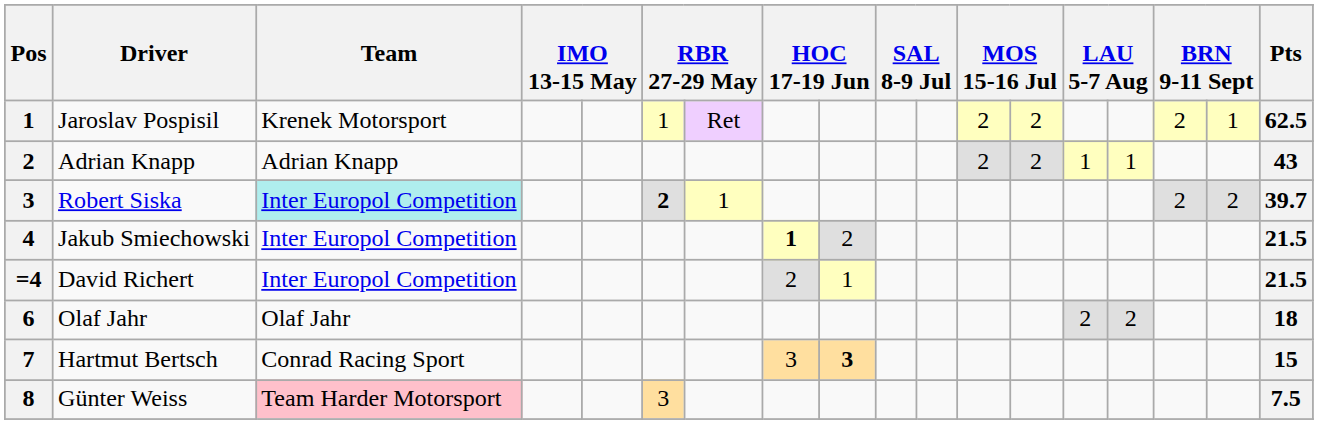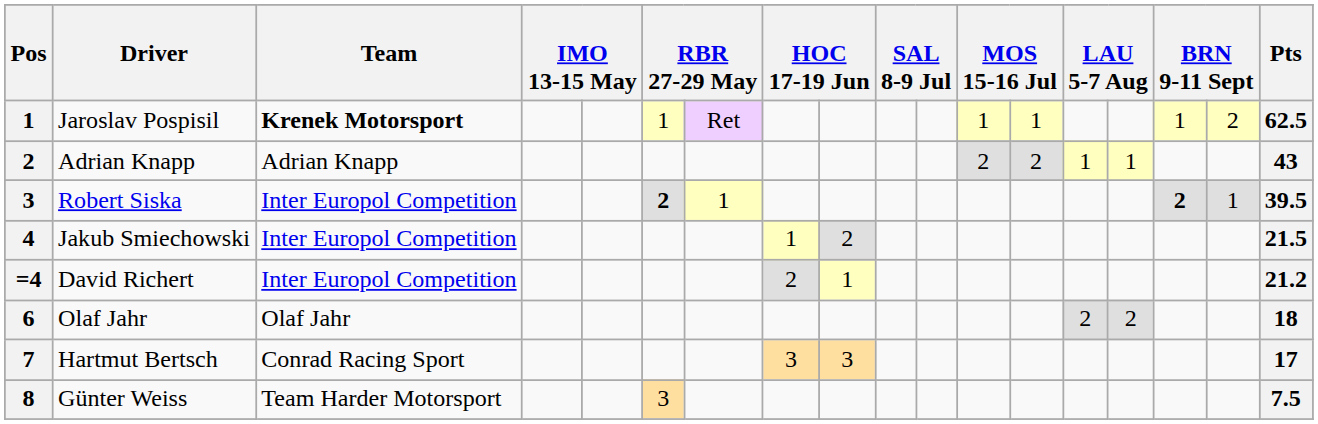Jaroslav Pospisil | Team: normal -> bold
Jaroslav Pospisil | column 12: 2 -> 1
Jaroslav Pospisil | column 13: 2 -> 1
Jaroslav Pospisil | column 16: 2 -> 1
Jaroslav Pospisil | column 17: 1 -> 2
Robert Siska | Team: paleturquoise background -> no background
Robert Siska | column 16: normal -> bold
Robert Siska | column 17: 2 -> 1
Robert Siska | Pts: 39.7 -> 39.5
Jakub Smiechowski | column 8: bold -> normal
David Richert | Pts: 21.5 -> 21.2
Hartmut Bertsch | column 9: bold -> normal
Hartmut Bertsch | Pts: 15 -> 17
Günter Weiss | Team: pink background -> no background
